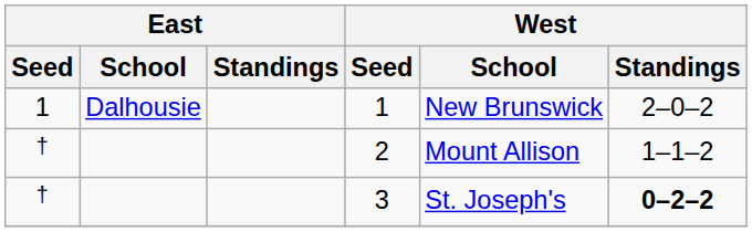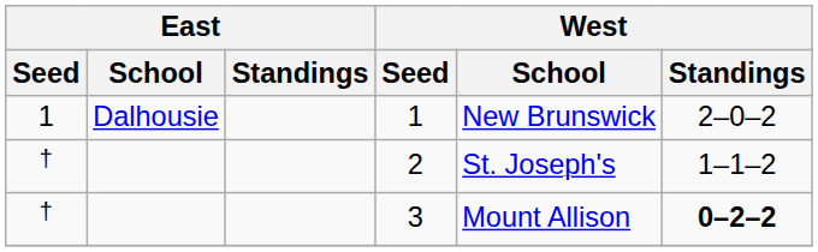2 | West / School: Mount Allison -> St. Joseph's
3 | West / School: St. Joseph's -> Mount Allison
